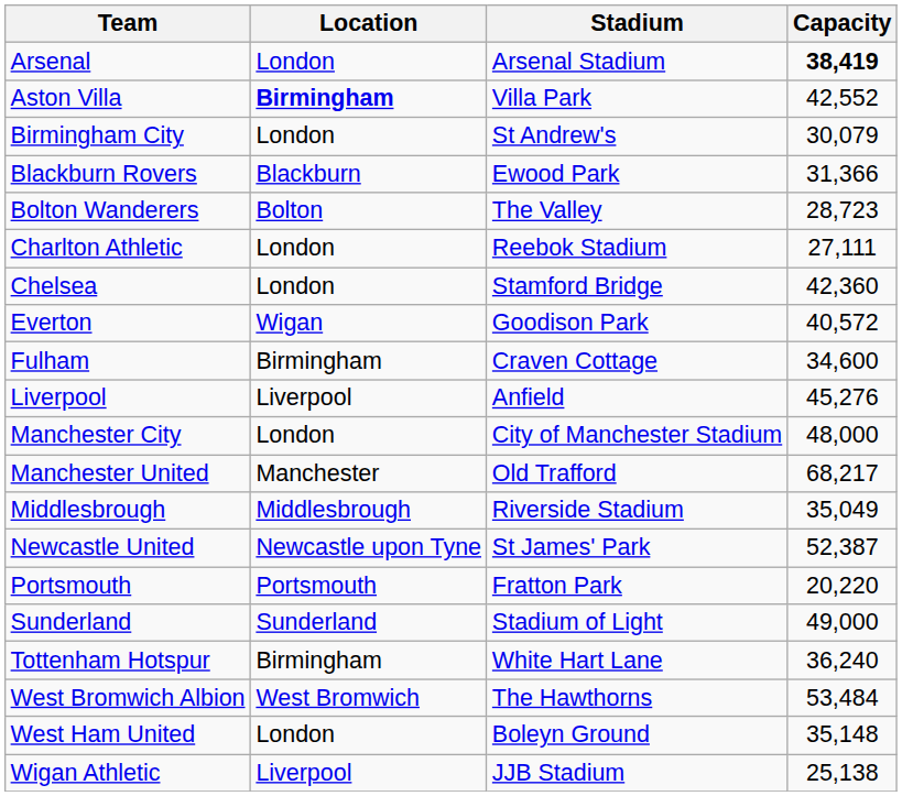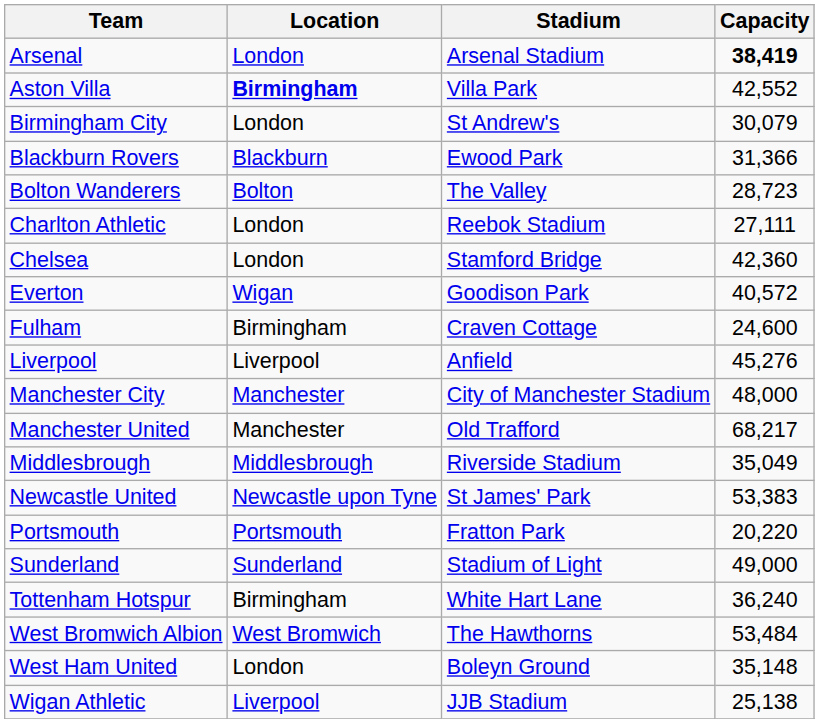Fulham | Capacity: 34,600 -> 24,600
Manchester City | Location: London -> Manchester
Newcastle United | Capacity: 52,387 -> 53,383
